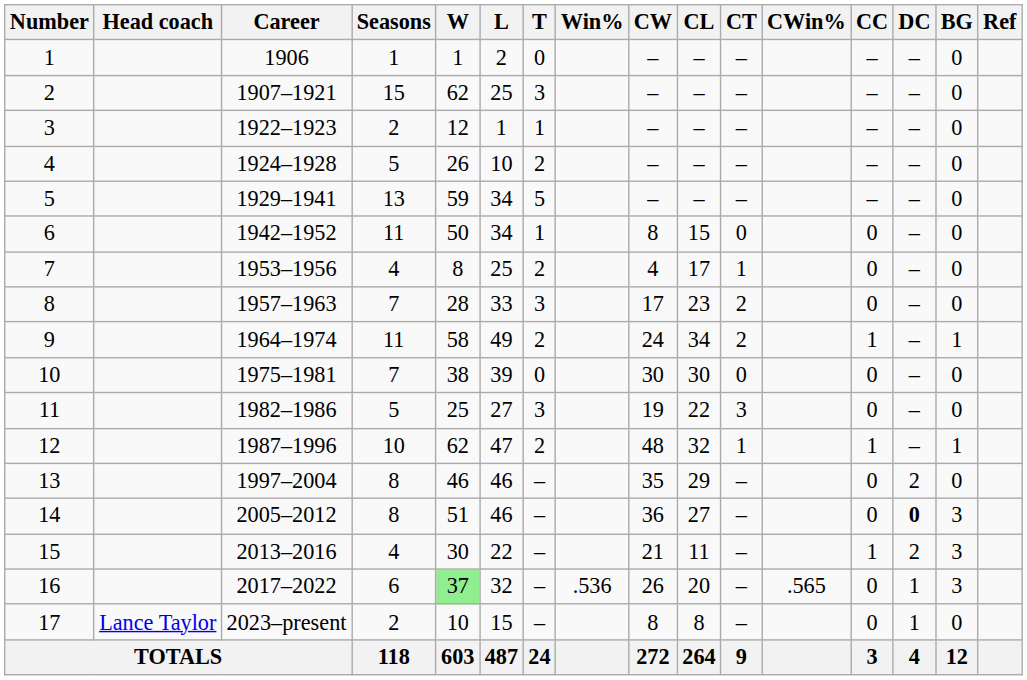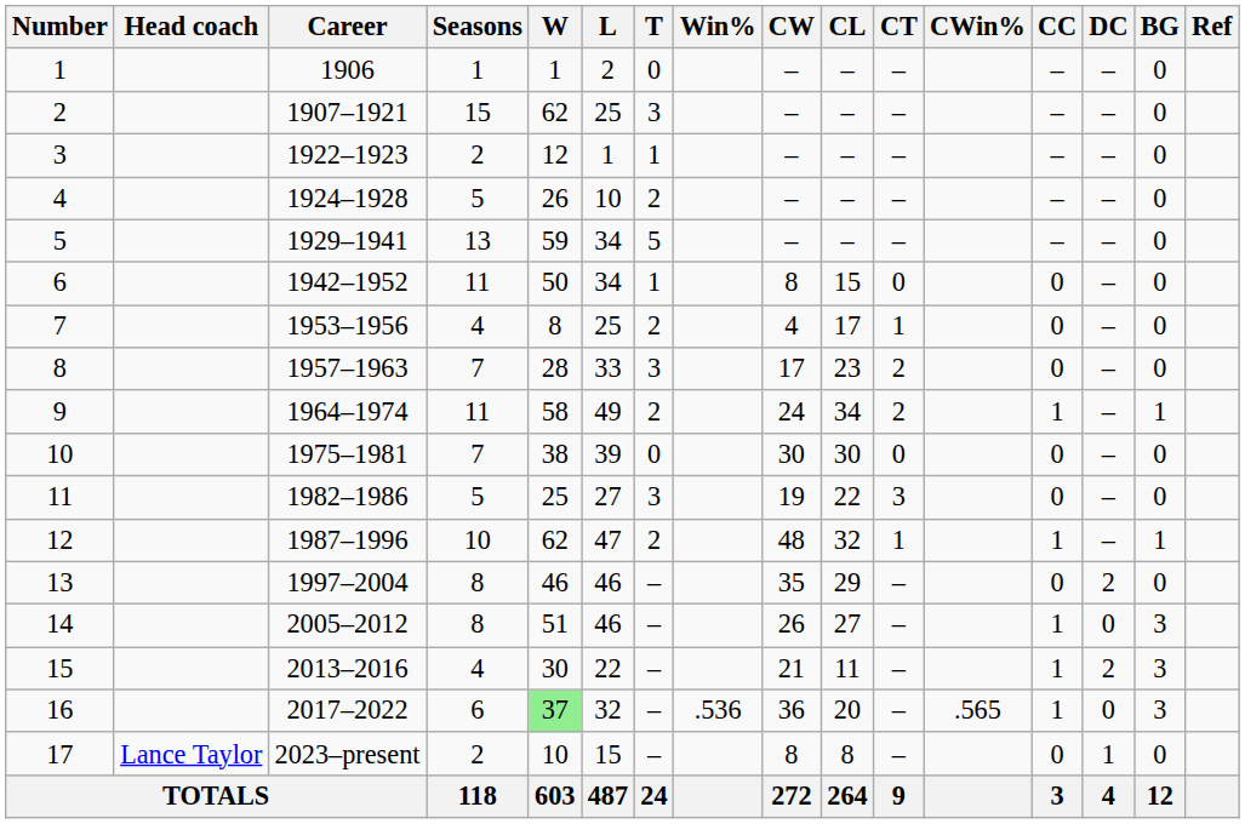14 | CW: 36 -> 26
14 | CC: 0 -> 1
14 | DC: bold -> normal
16 | CW: 26 -> 36
16 | CC: 0 -> 1
16 | DC: 1 -> 0
